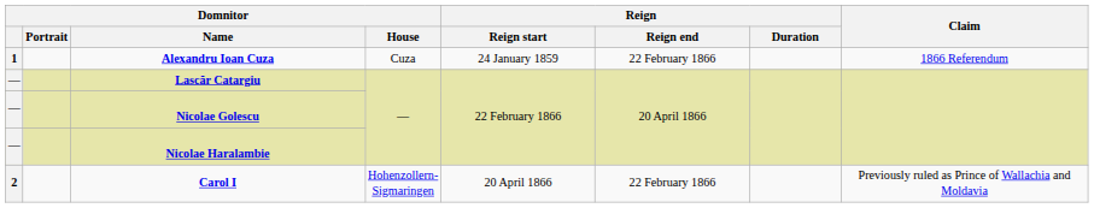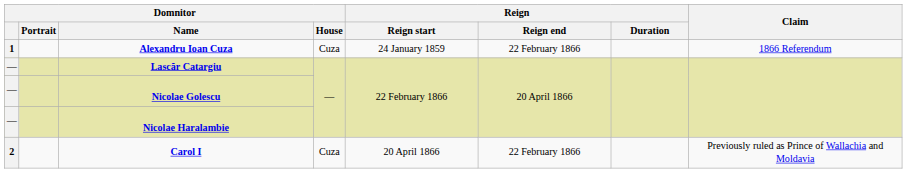Carol I | Domnitor / House: Hohenzollern-Sigmaringen -> Cuza
